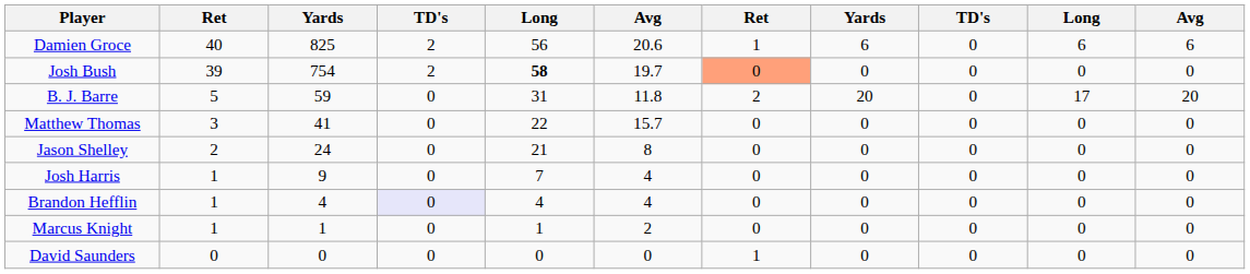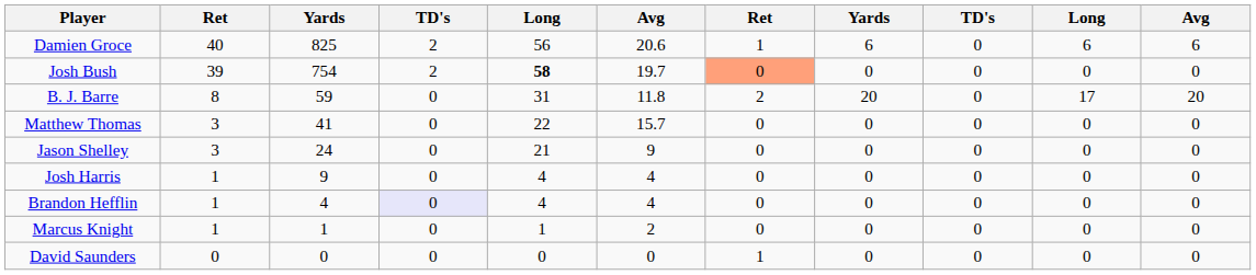B. J. Barre | column 2: 5 -> 8
Jason Shelley | column 2: 2 -> 3
Jason Shelley | column 6: 8 -> 9
Josh Harris | column 5: 7 -> 4
